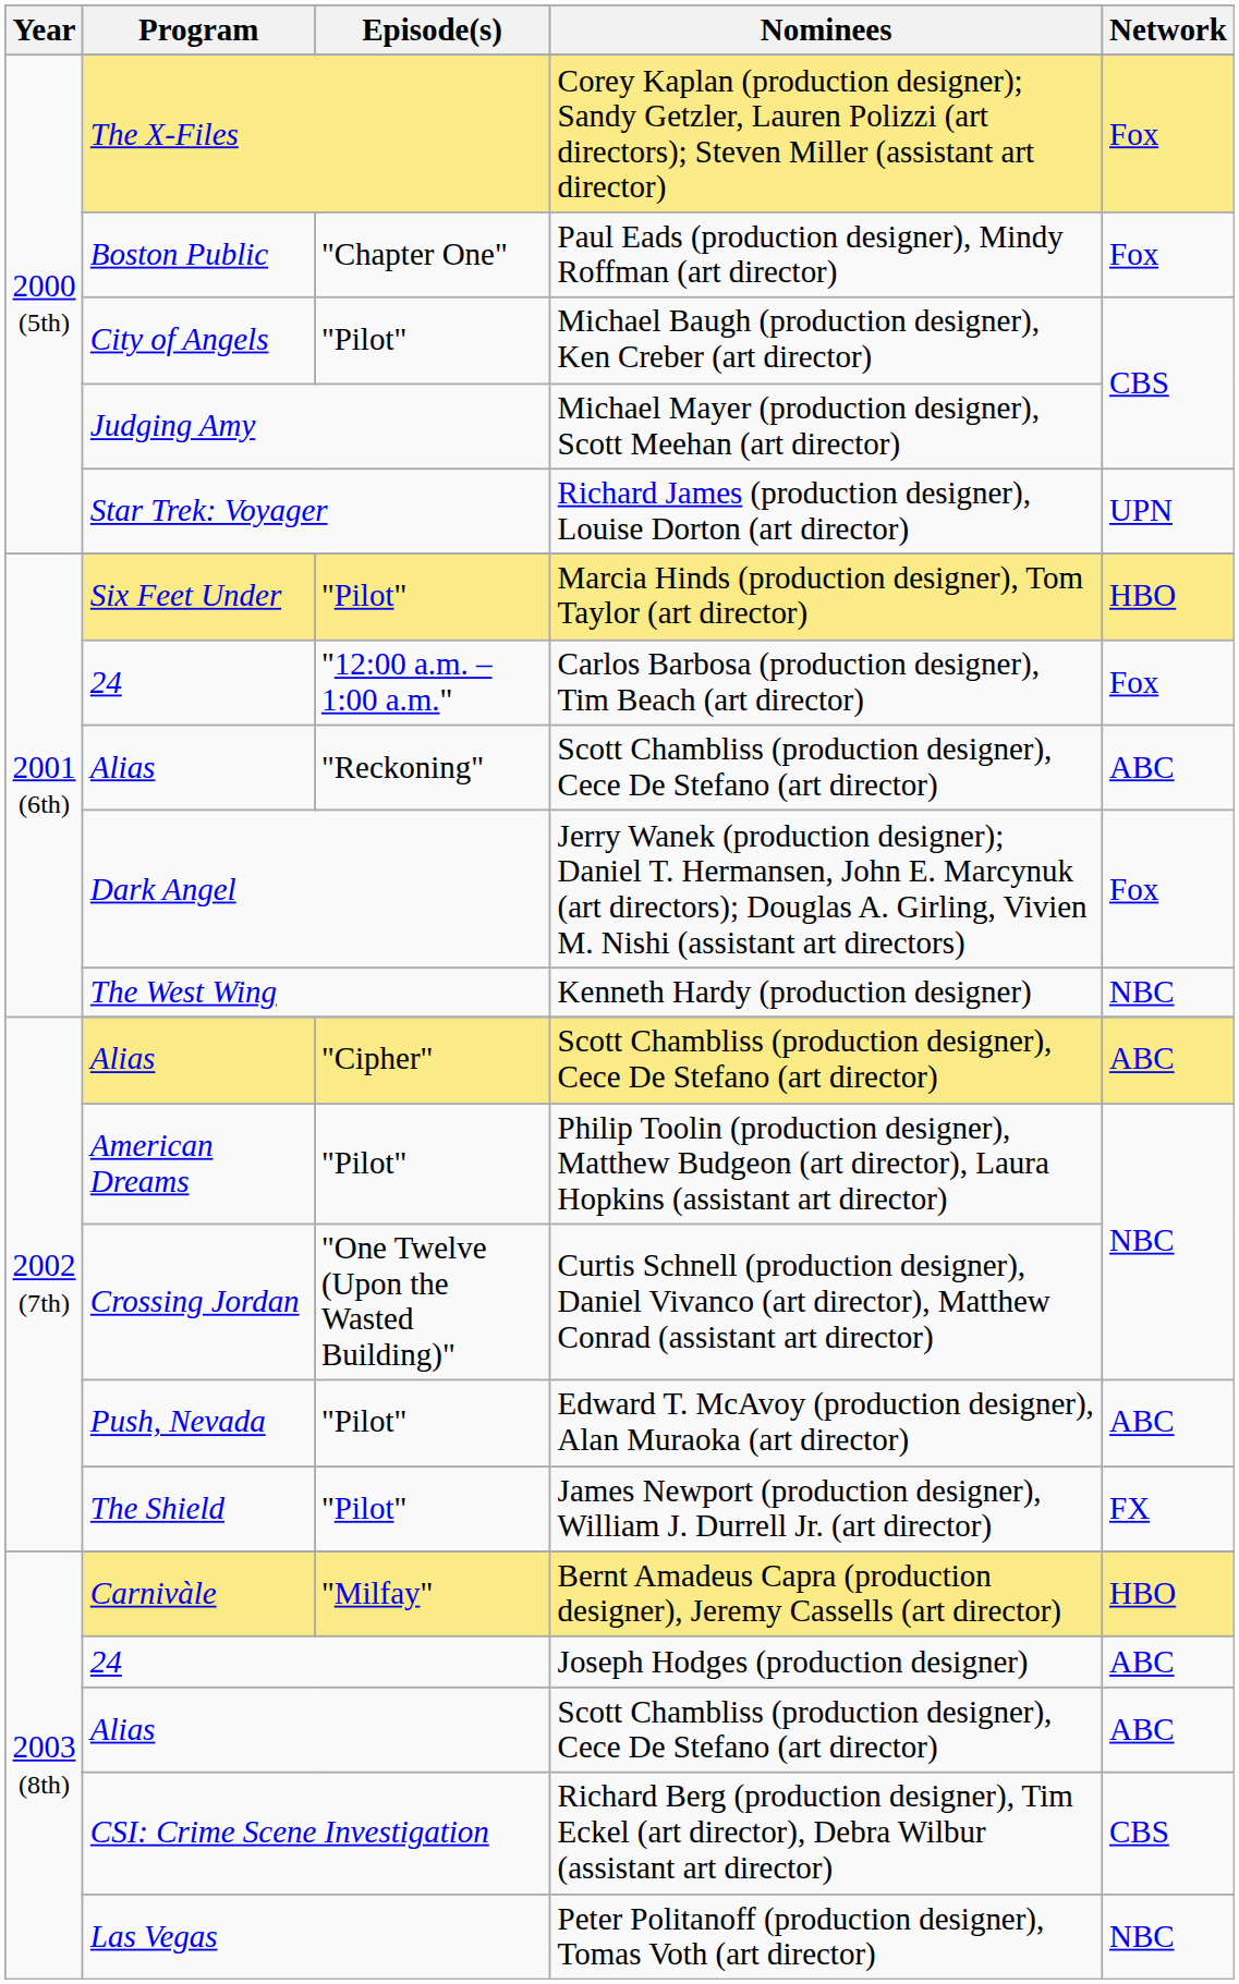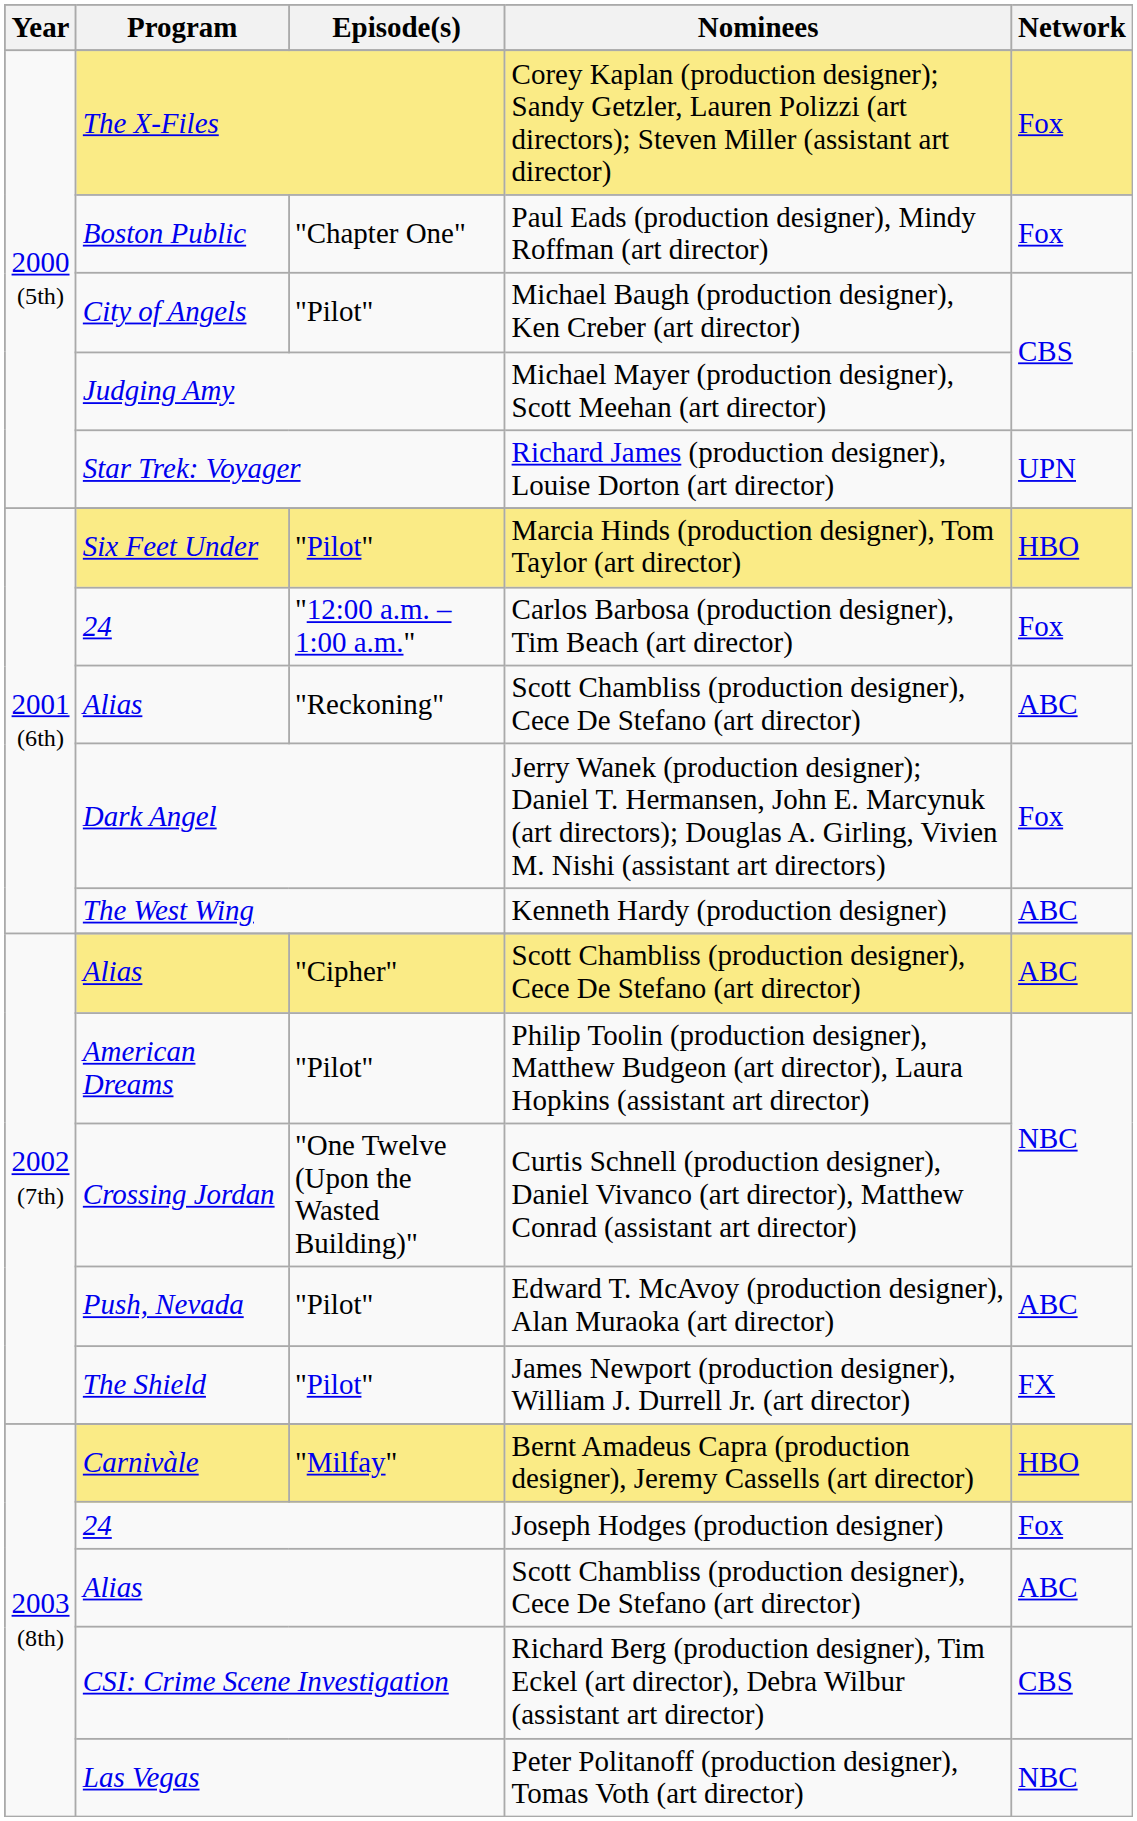Kenneth Hardy (production designer) | Network: NBC -> ABC
Joseph Hodges (production designer) | Network: ABC -> Fox
